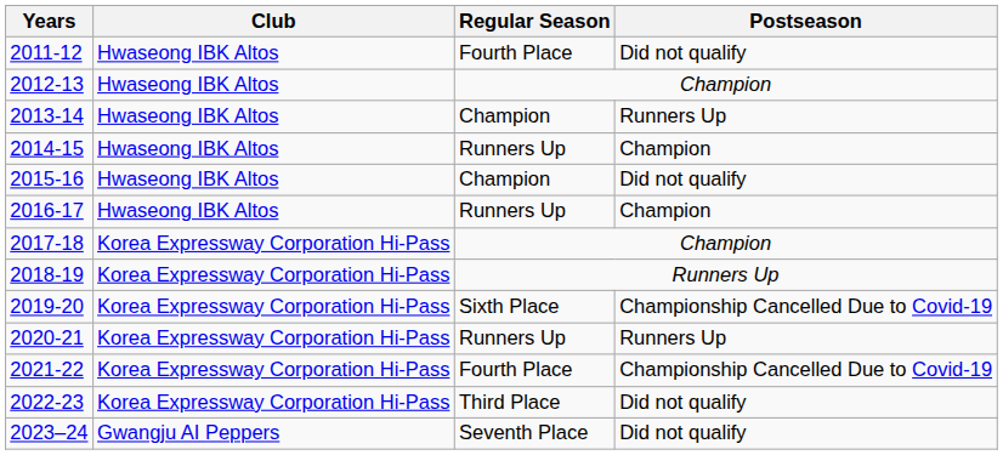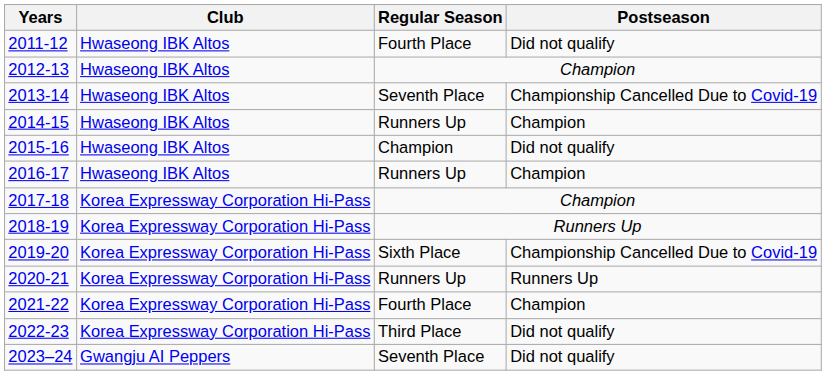2013-14 | Regular Season: Champion -> Seventh Place
2013-14 | Postseason: Runners Up -> Championship Cancelled Due to Covid-19
2021-22 | Postseason: Championship Cancelled Due to Covid-19 -> Champion
